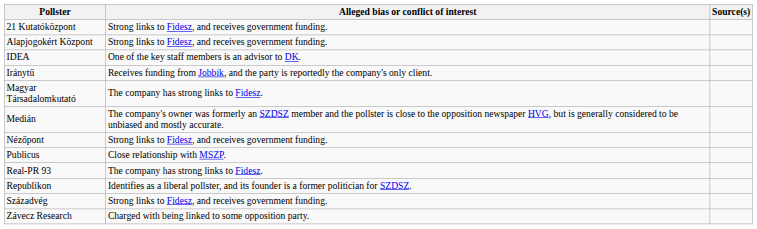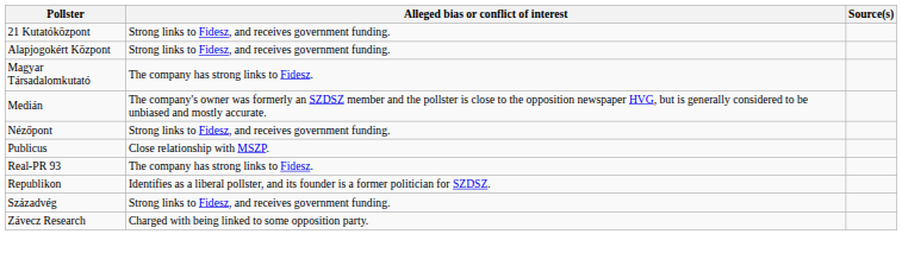- row: IDEA | One of the key staff members is an advisor to DK.
- row: Iránytű | Receives funding from Jobbik, and the party is reportedly the company's only client.
